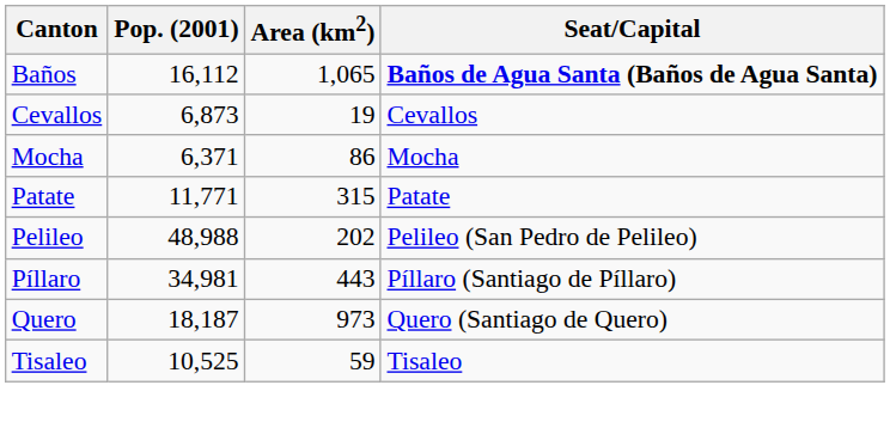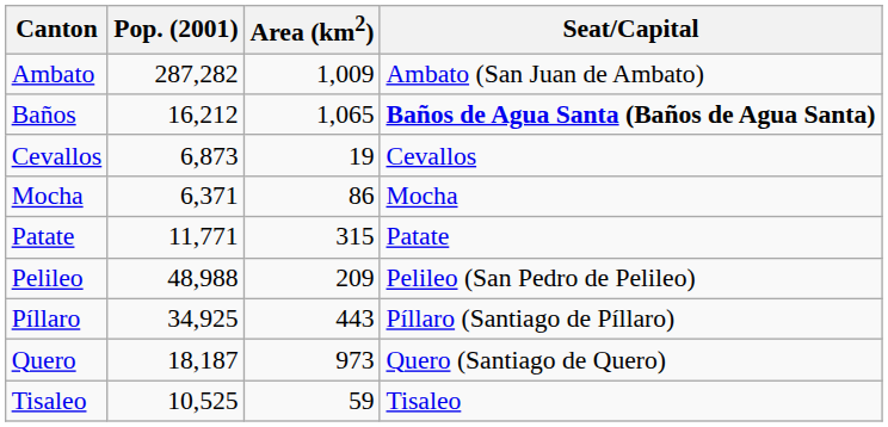+ row: Ambato | 287,282 | 1,009 | Ambato (San Juan de Ambato)
Baños | Pop. (2001): 16,112 -> 16,212
Pelileo | Area (km2): 202 -> 209
Píllaro | Pop. (2001): 34,981 -> 34,925
